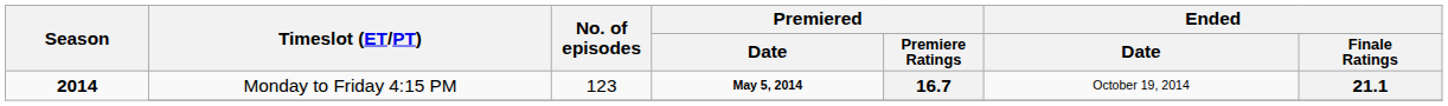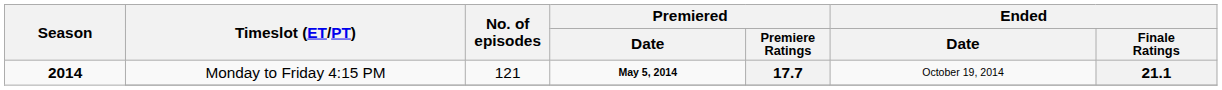2014 / Monday to Friday 4:15 PM | No. of episodes: 123 -> 121
2014 / Monday to Friday 4:15 PM | Premiered / Premiere Ratings: 16.7 -> 17.7
